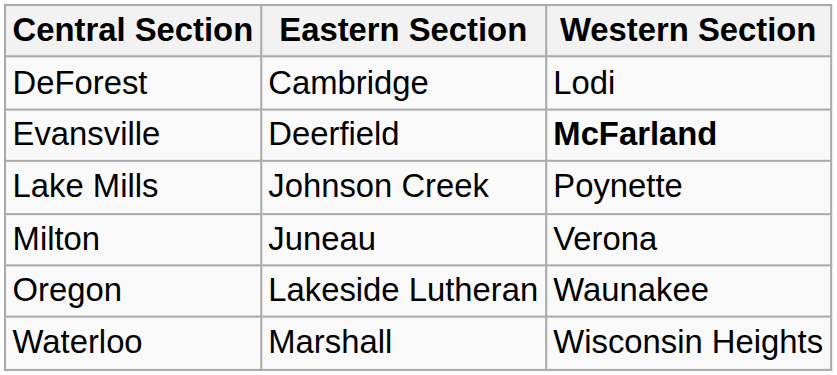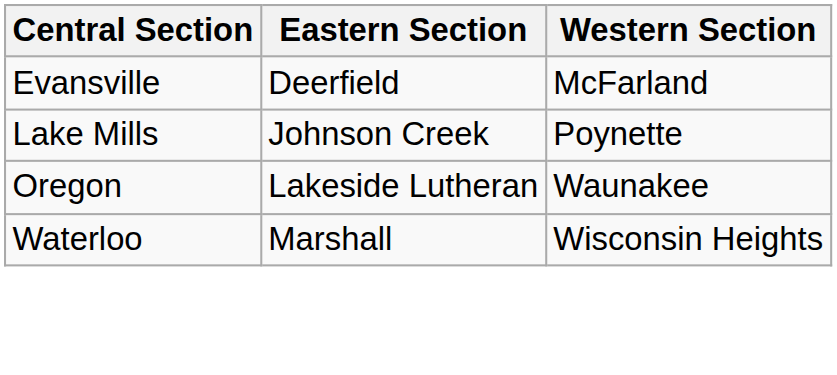- row: DeForest | Cambridge | Lodi
Evansville | Western Section: bold -> normal
- row: Milton | Juneau | Verona
